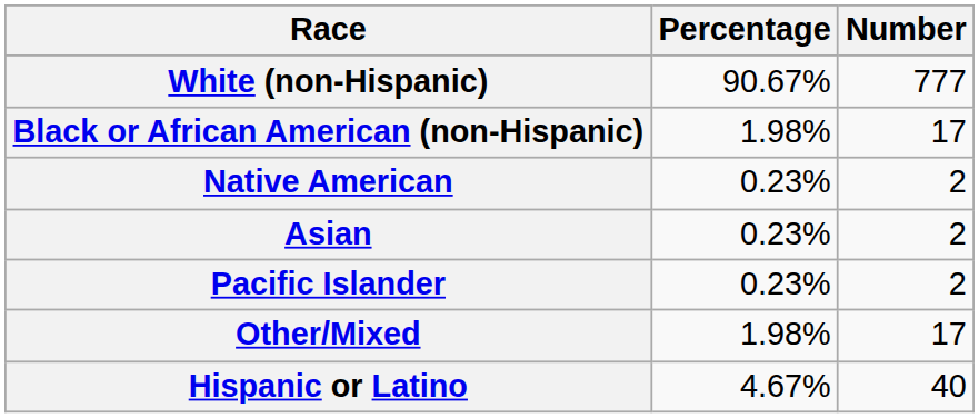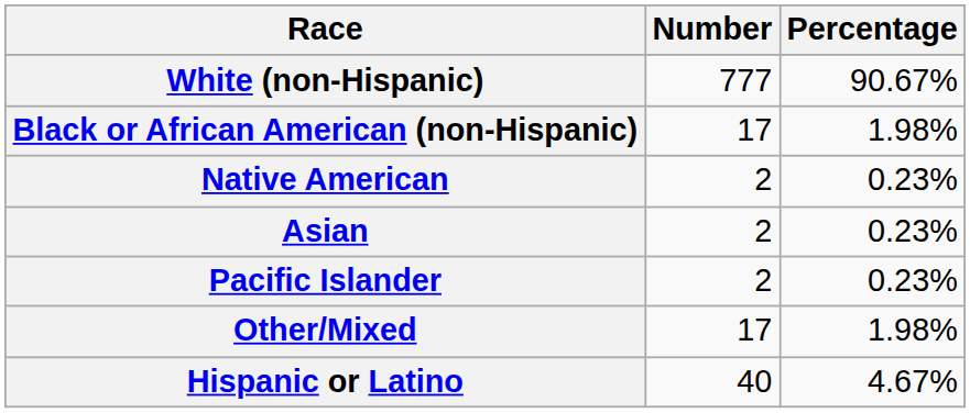columns swapped: Number <-> Percentage
